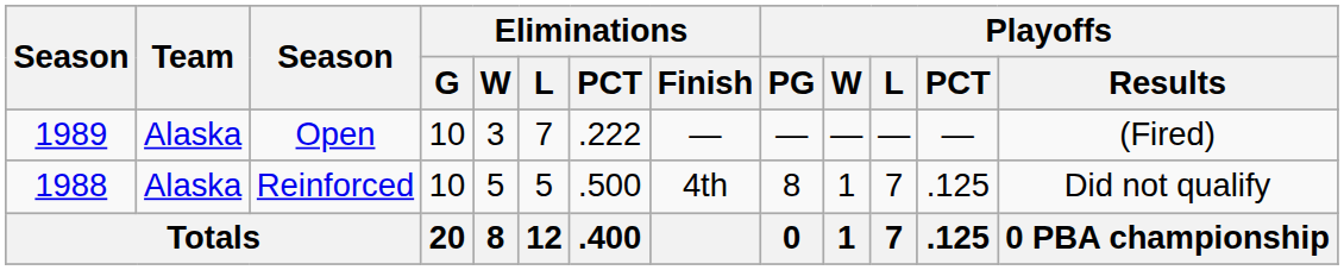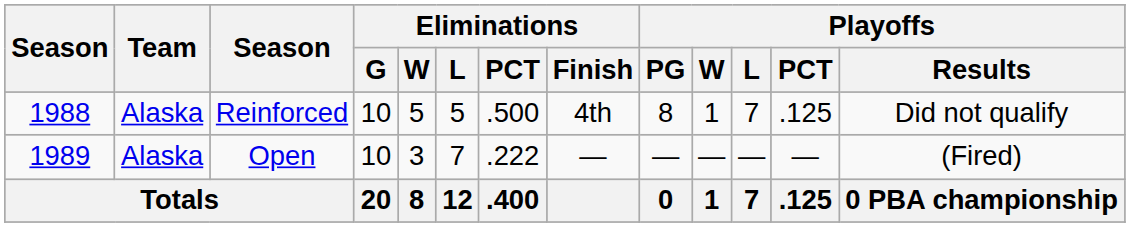rows swapped: Reinforced <-> Open
